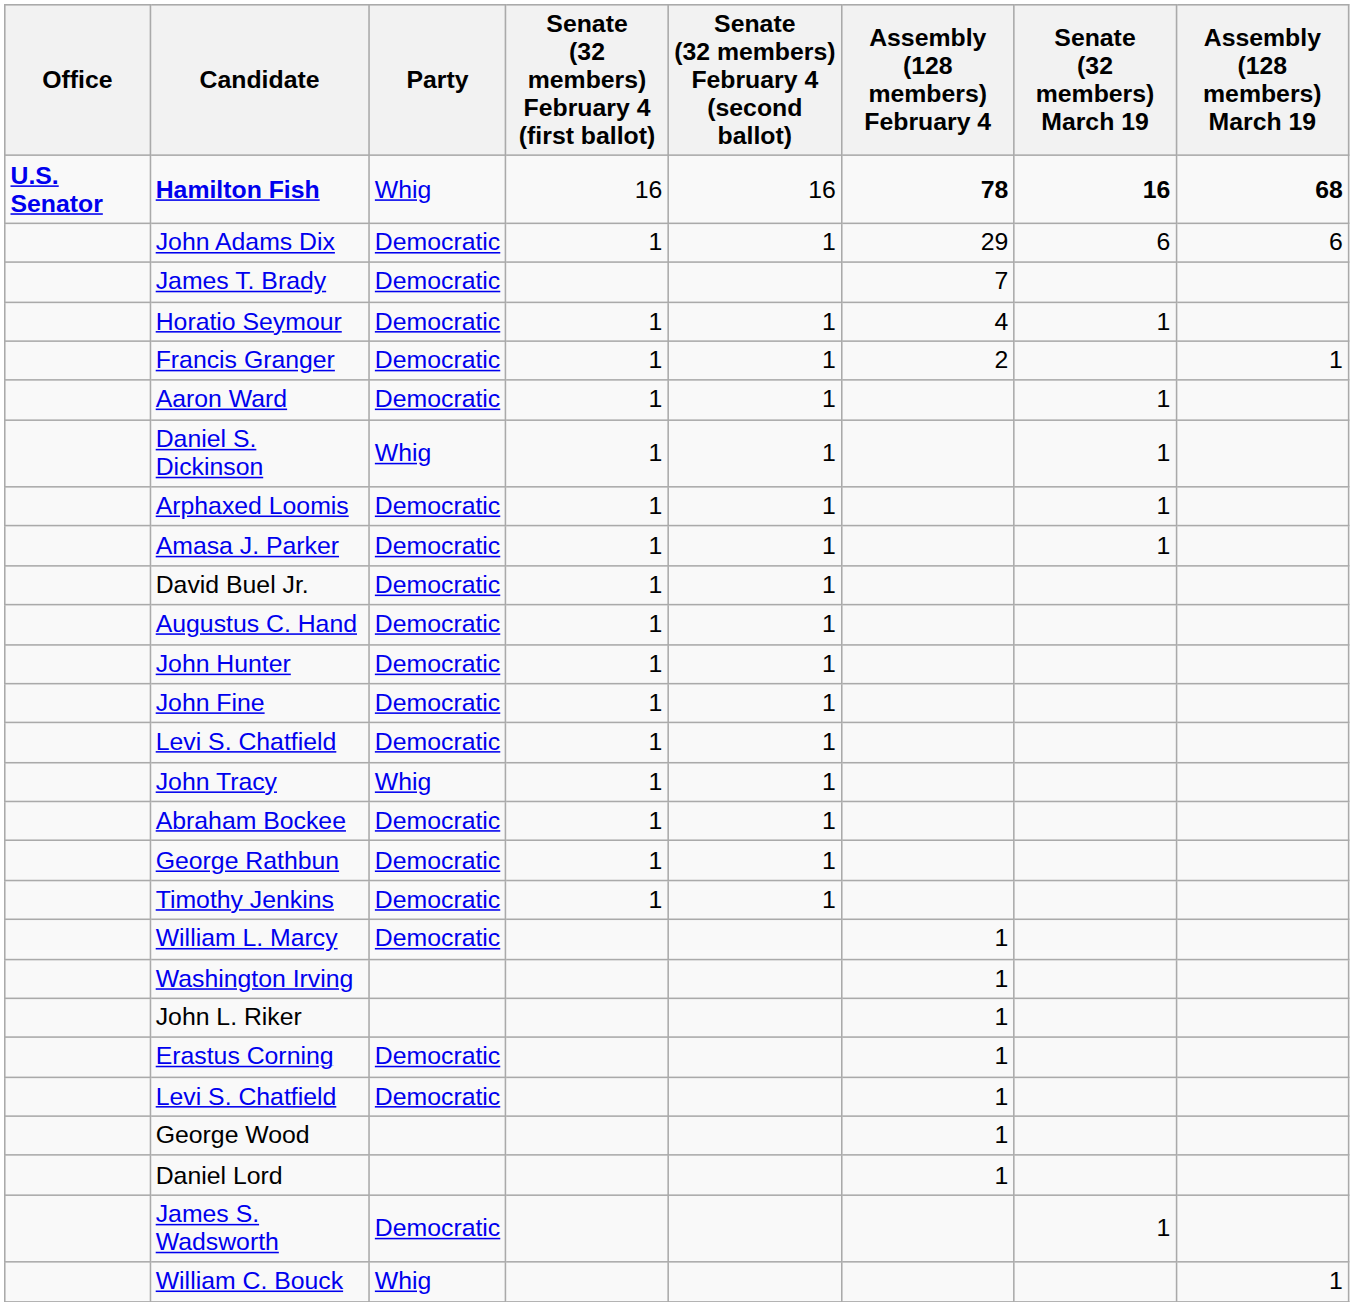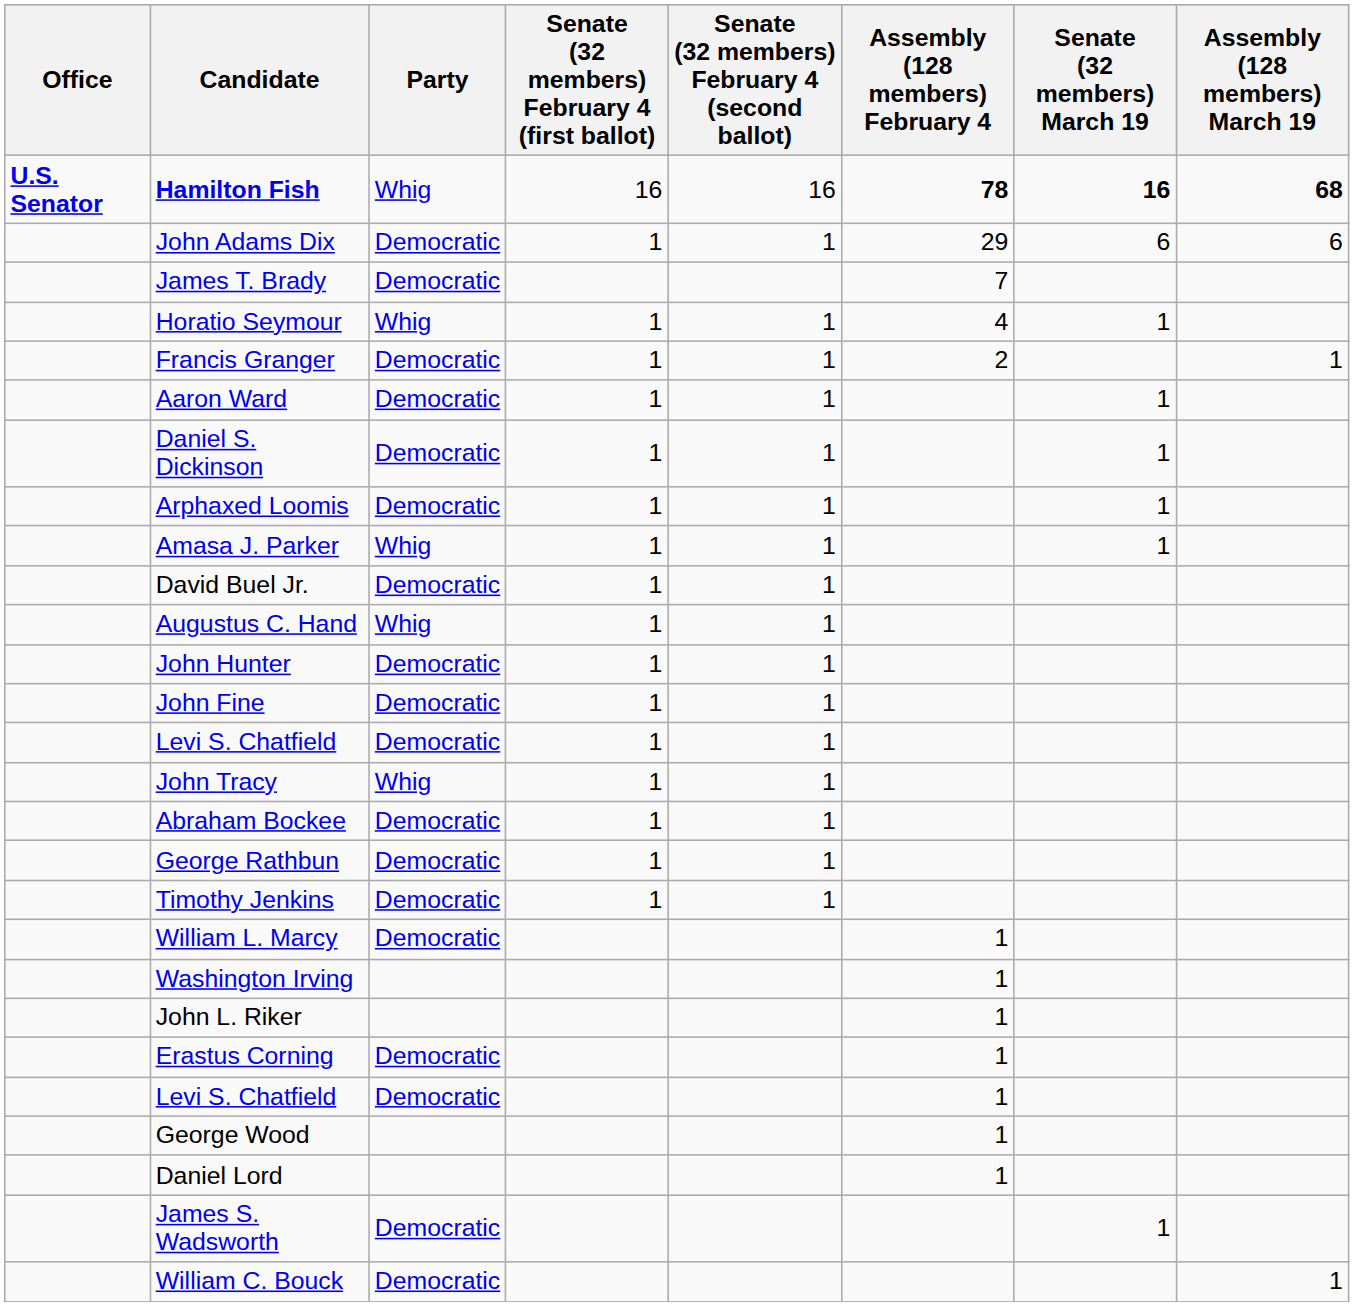Horatio Seymour | Party: Democratic -> Whig
Daniel S. Dickinson | Party: Whig -> Democratic
Amasa J. Parker | Party: Democratic -> Whig
Augustus C. Hand | Party: Democratic -> Whig
William C. Bouck | Party: Whig -> Democratic
